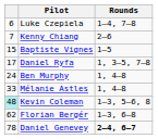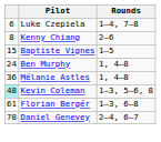Kenny Chiang | column 1: 7 -> 8
- row: 17 | Daniel Ryfa | 1, 3–5, 7–8
Mélanie Astles | column 1: 33 -> 36
Florian Bergér | column 1: 62 -> 61
Daniel Genevey | Rounds: bold -> normal
